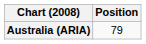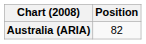Australia (ARIA) | Position: 79 -> 82
